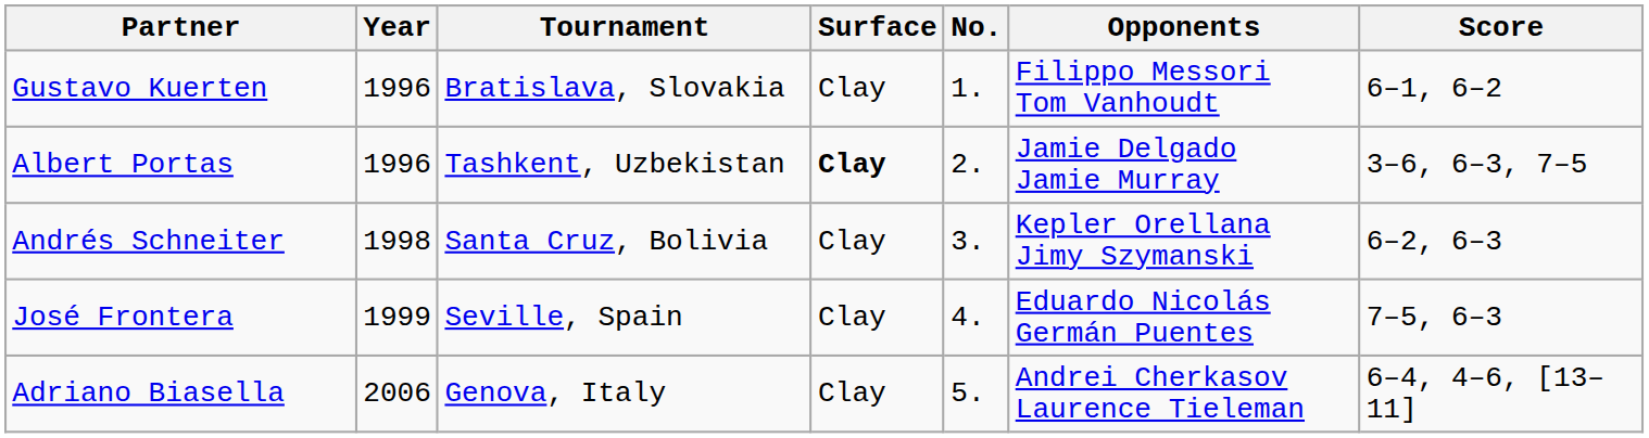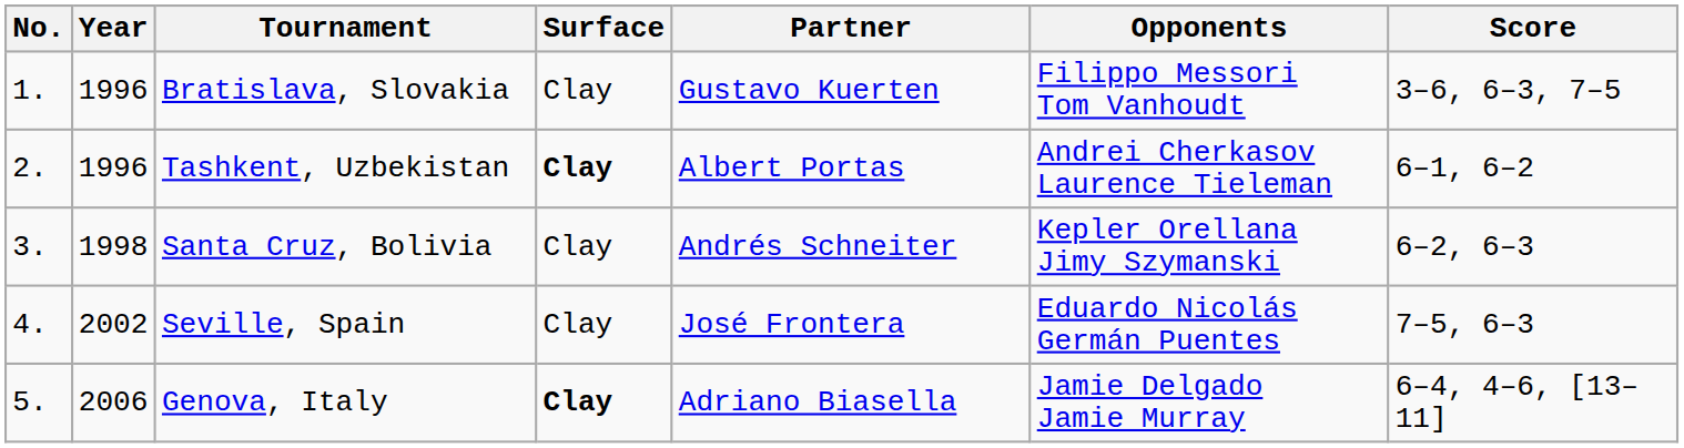columns swapped: No. <-> Partner
Bratislava, Slovakia | Score: 6–1, 6–2 -> 3–6, 6–3, 7–5
Tashkent, Uzbekistan | Opponents: Jamie Delgado Jamie Murray -> Andrei Cherkasov Laurence Tieleman
Tashkent, Uzbekistan | Score: 3–6, 6–3, 7–5 -> 6–1, 6–2
Seville, Spain | Year: 1999 -> 2002
Genova, Italy | Surface: normal -> bold
Genova, Italy | Opponents: Andrei Cherkasov Laurence Tieleman -> Jamie Delgado Jamie Murray
